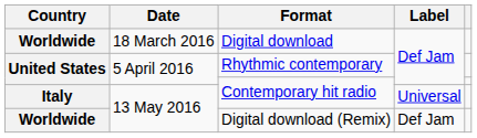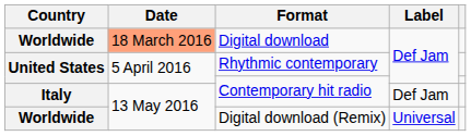Digital download | Date: no background -> lightsalmon background
Italy / Contemporary hit radio | Label: Universal -> Def Jam
Digital download (Remix) | Label: Def Jam -> Universal
